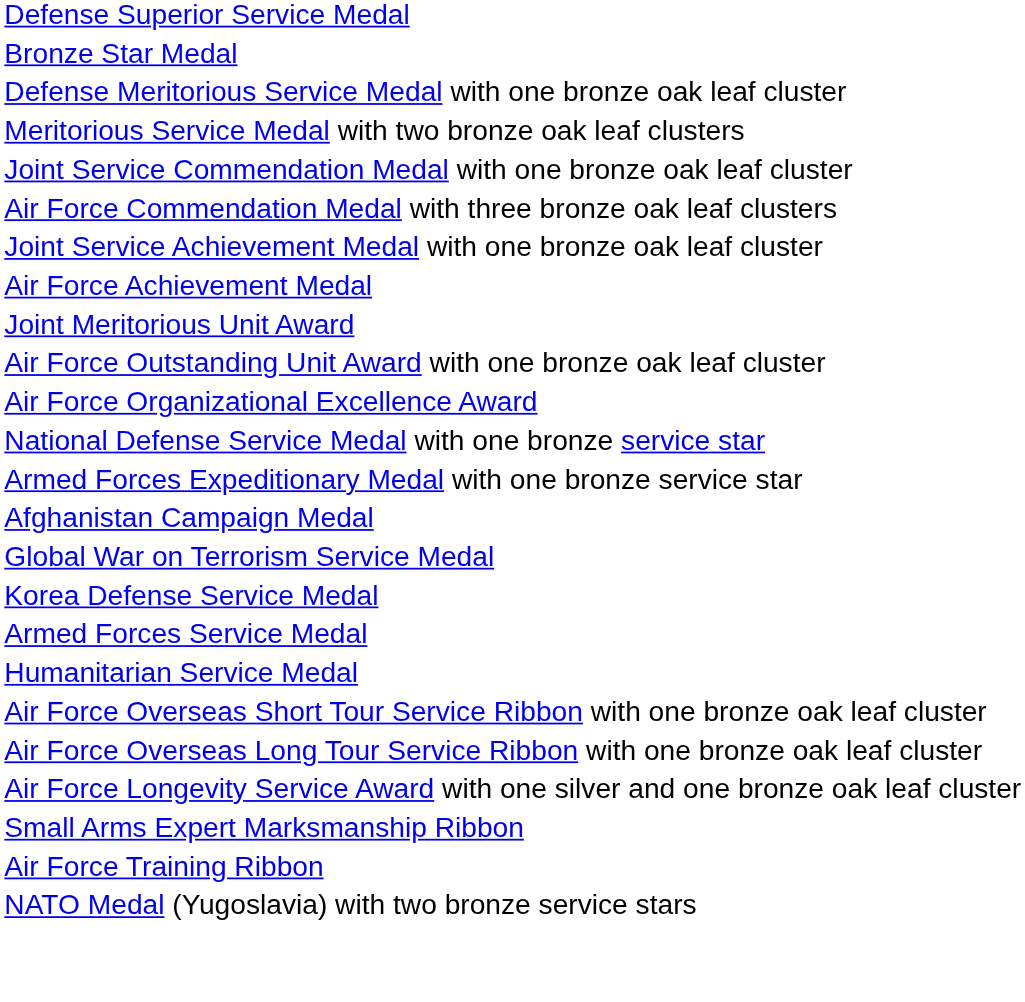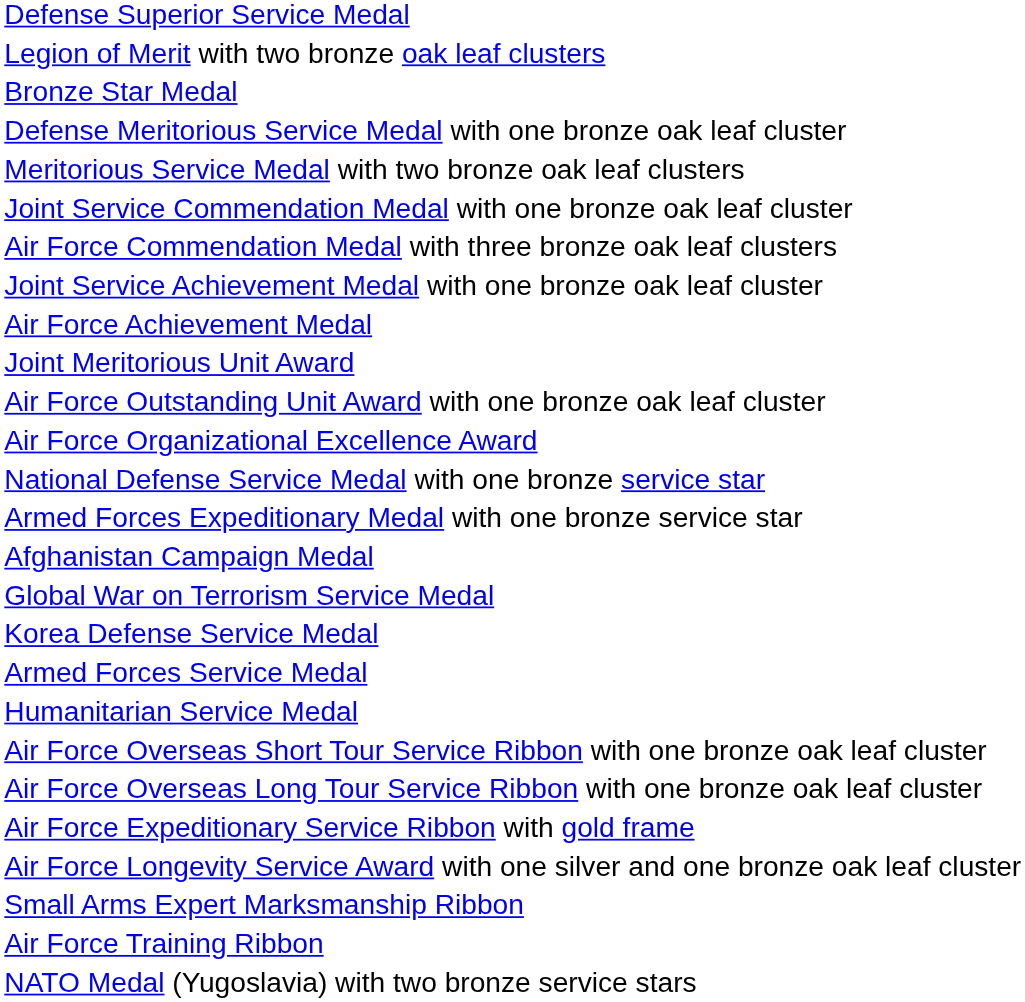+ row: Legion of Merit with two bronze oak leaf clusters
+ row: Air Force Expeditionary Service Ribbon with gold frame
